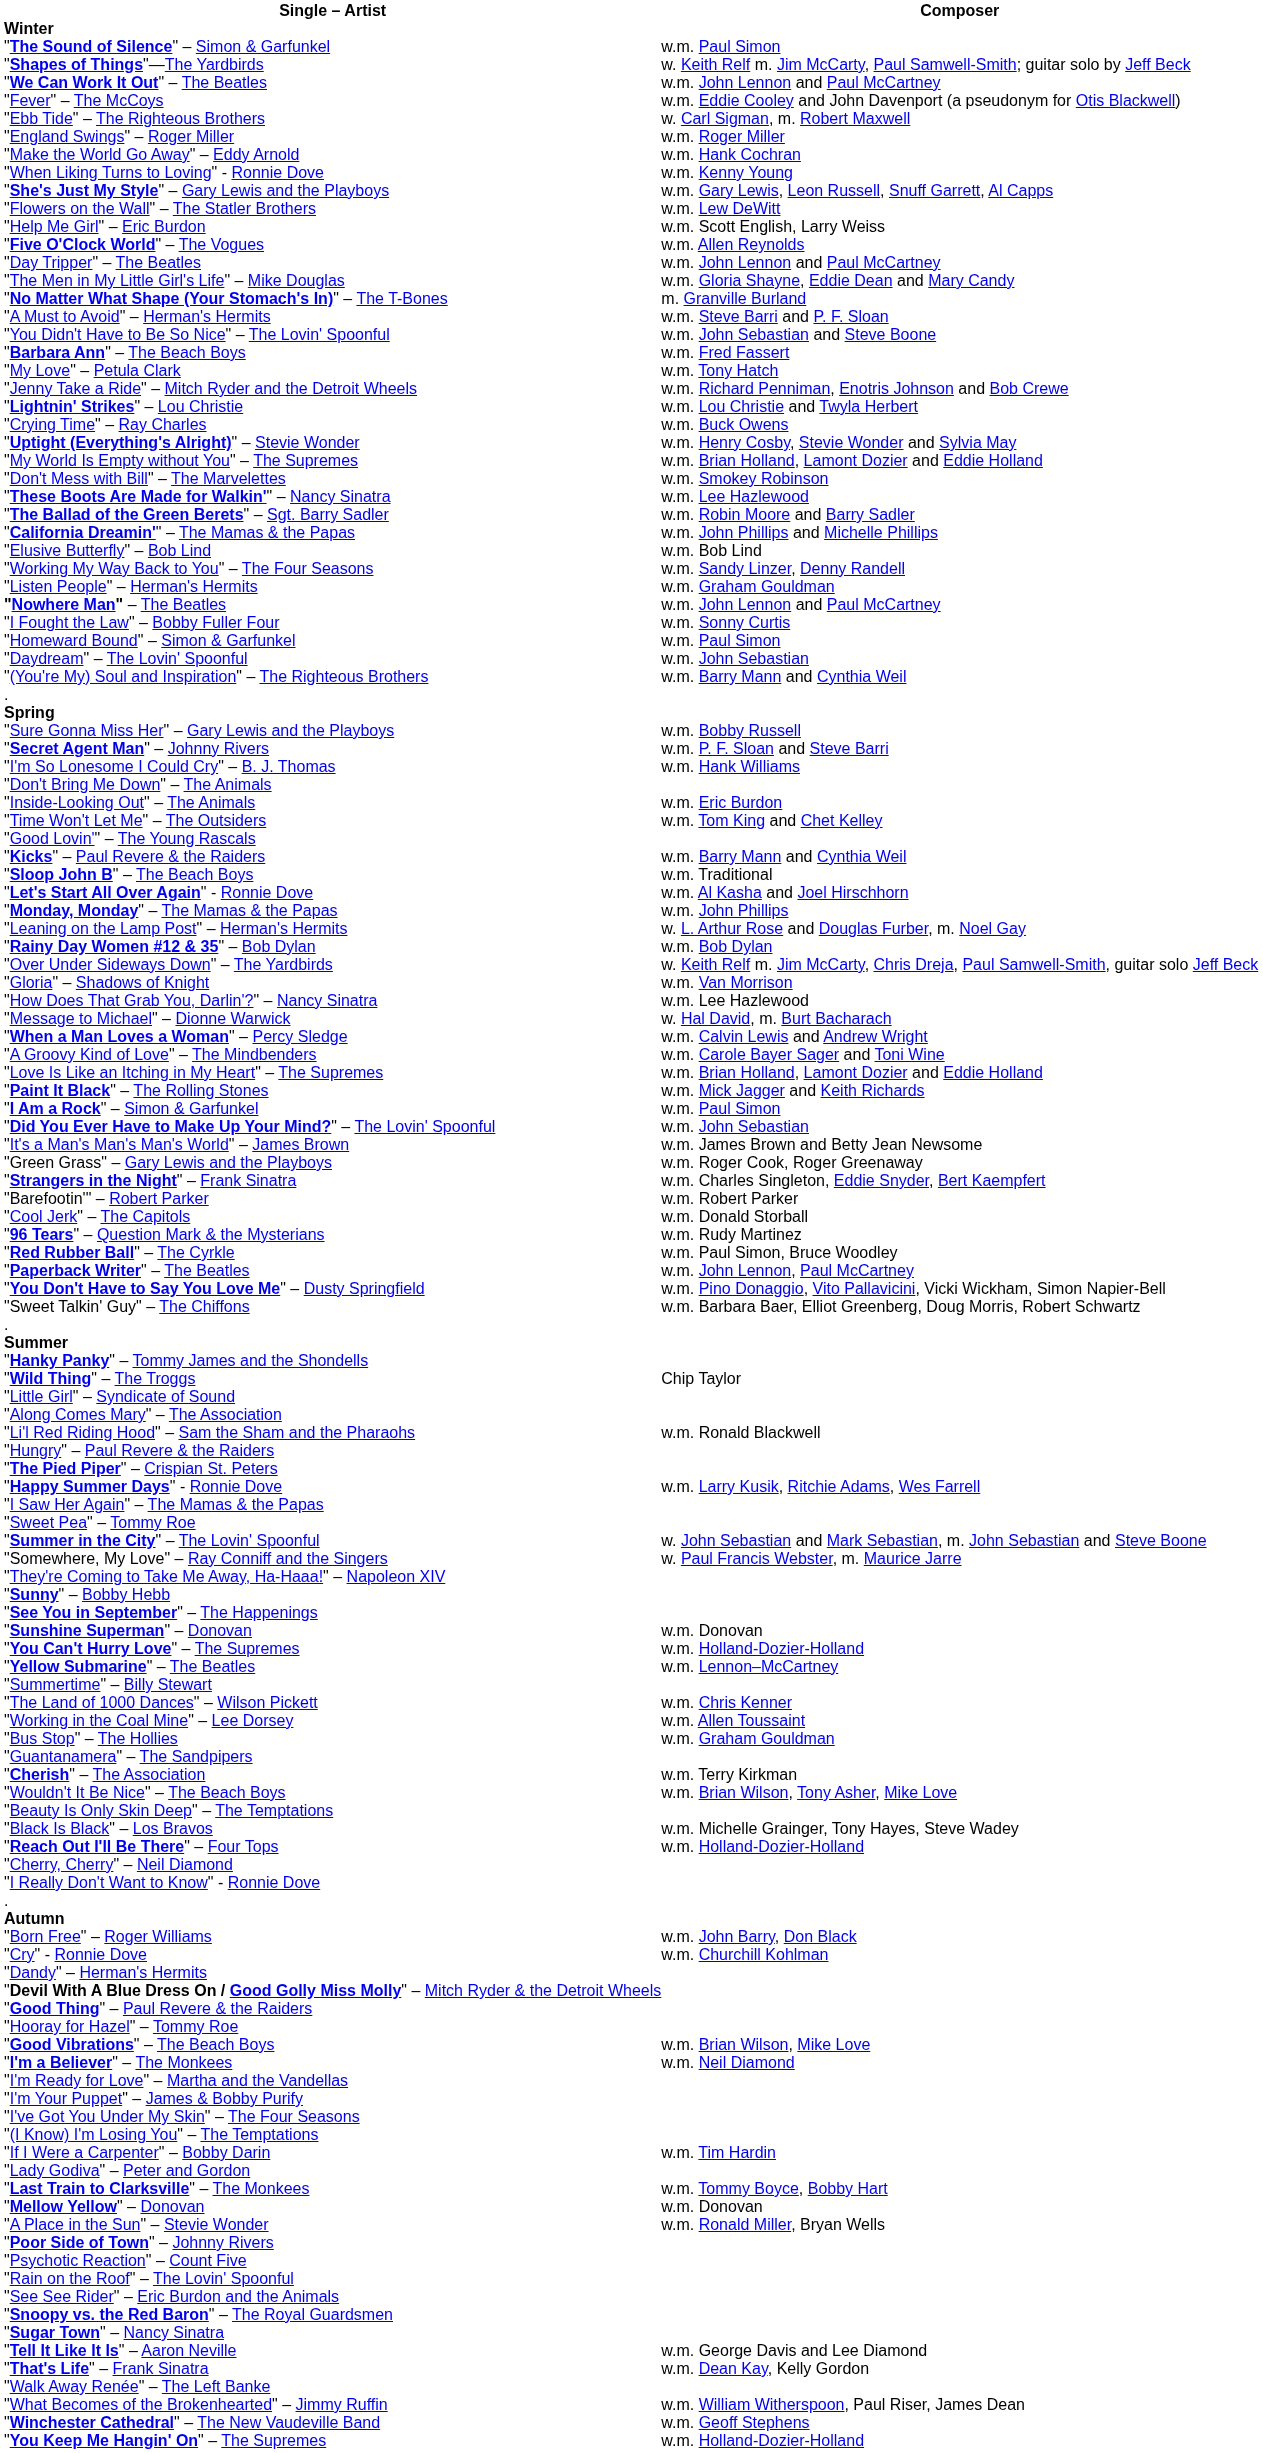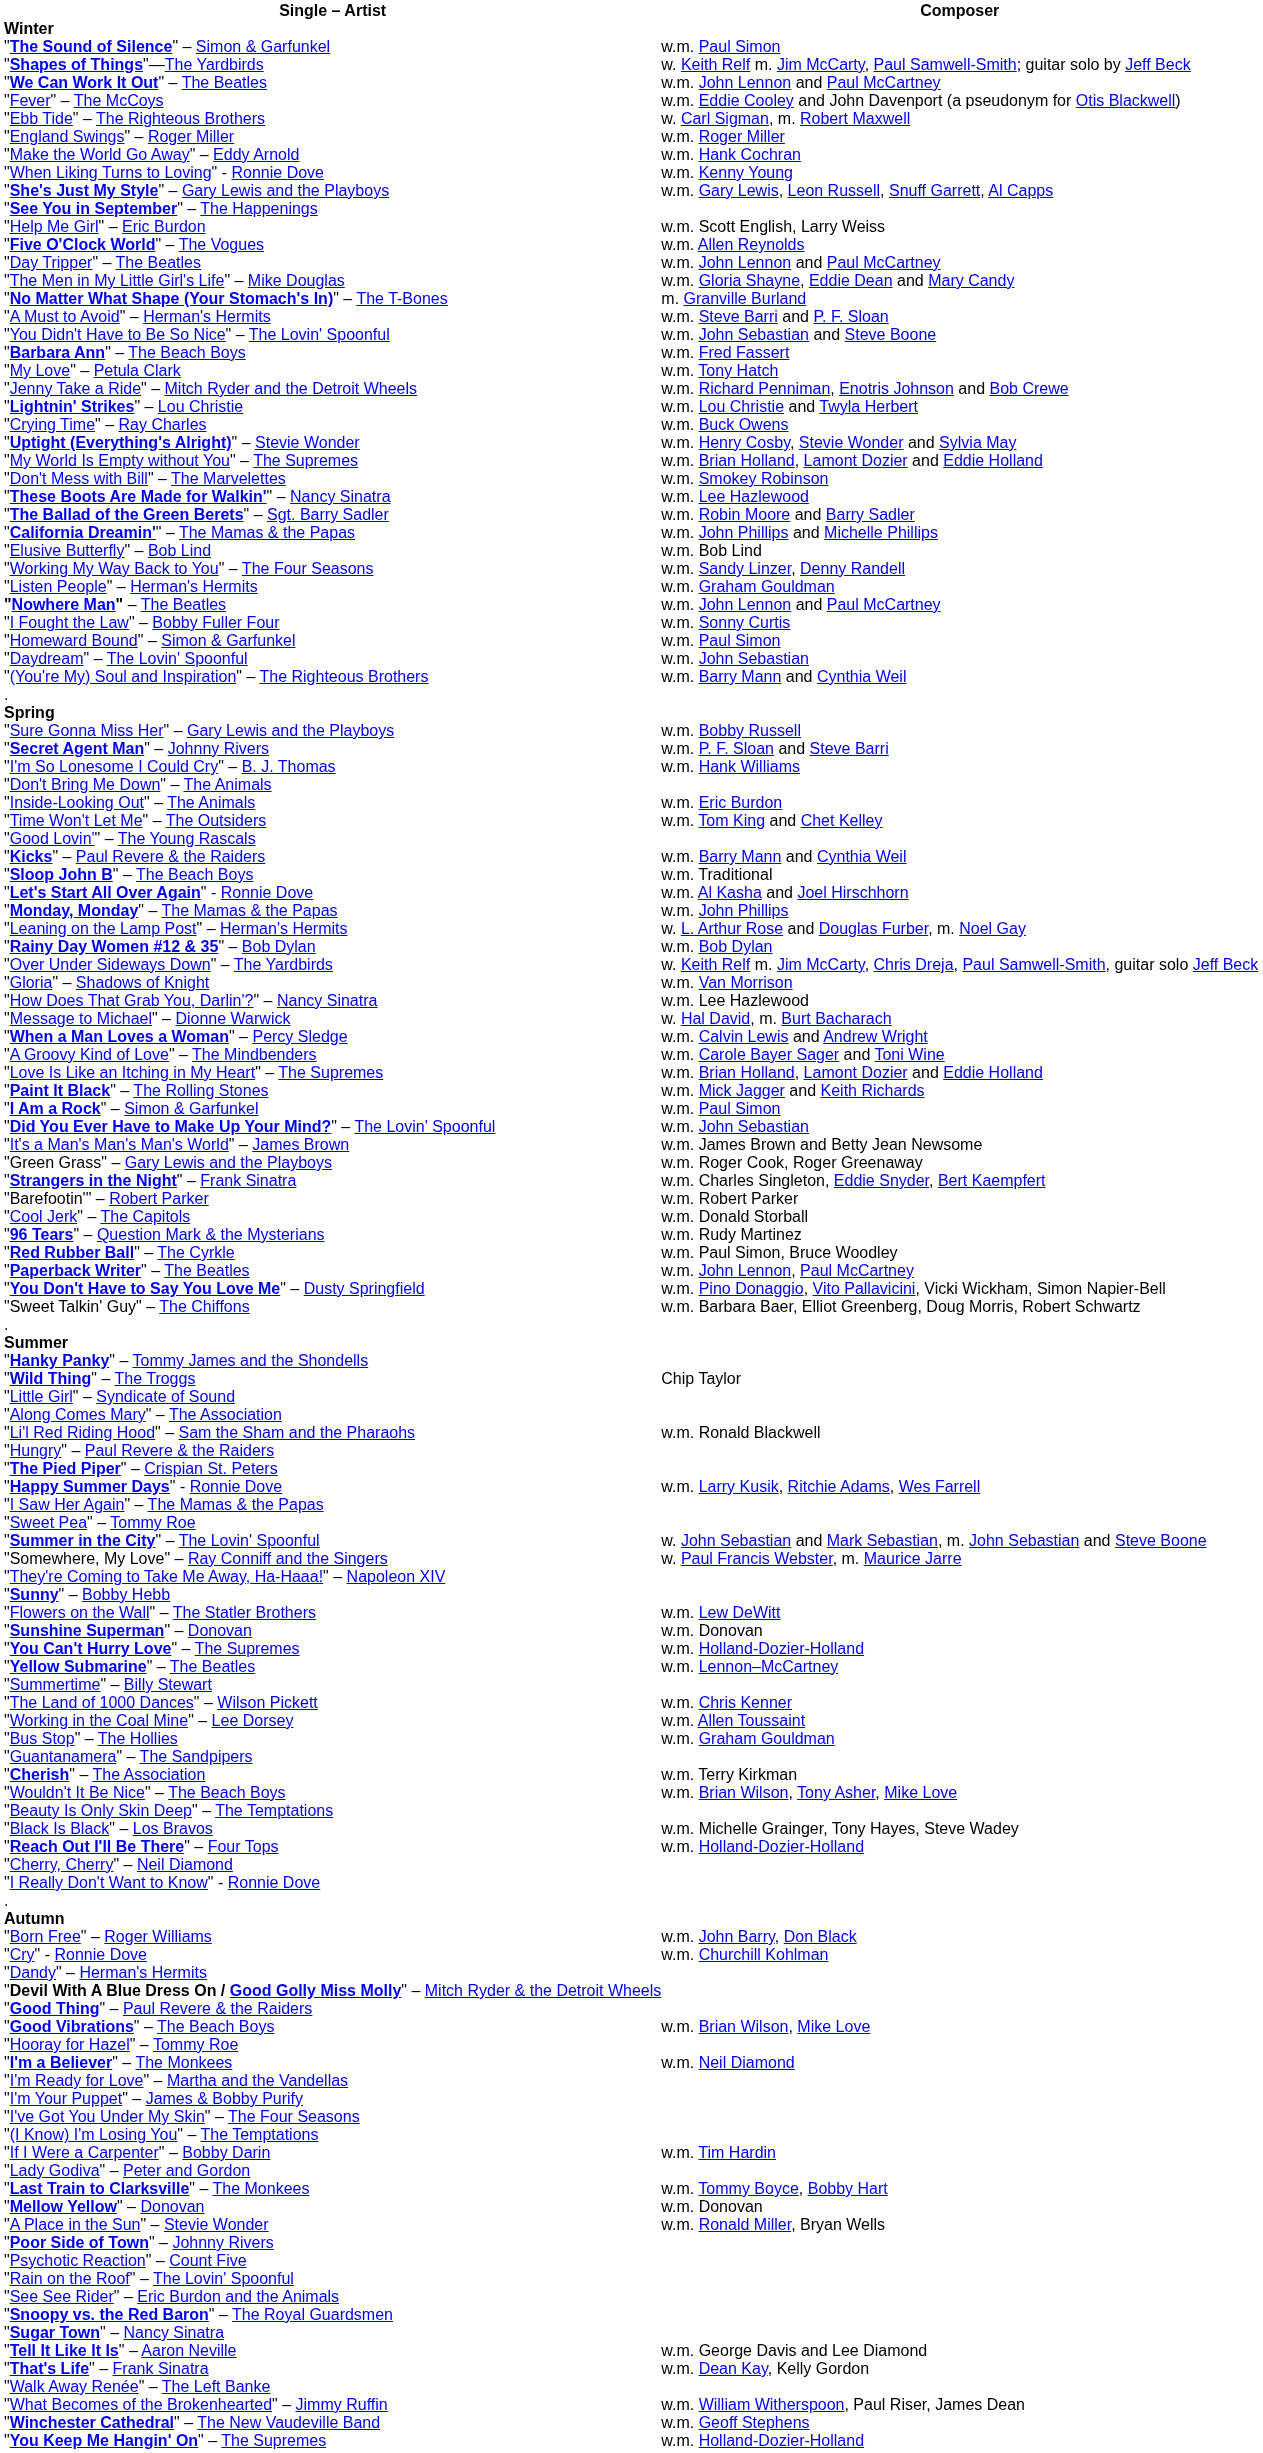rows swapped: "Flowers on the Wall" – The Statler Brothers <-> "See You in September" – The Happenings
rows swapped: "Good Vibrations" – The Beach Boys <-> "Hooray for Hazel" – Tommy Roe
